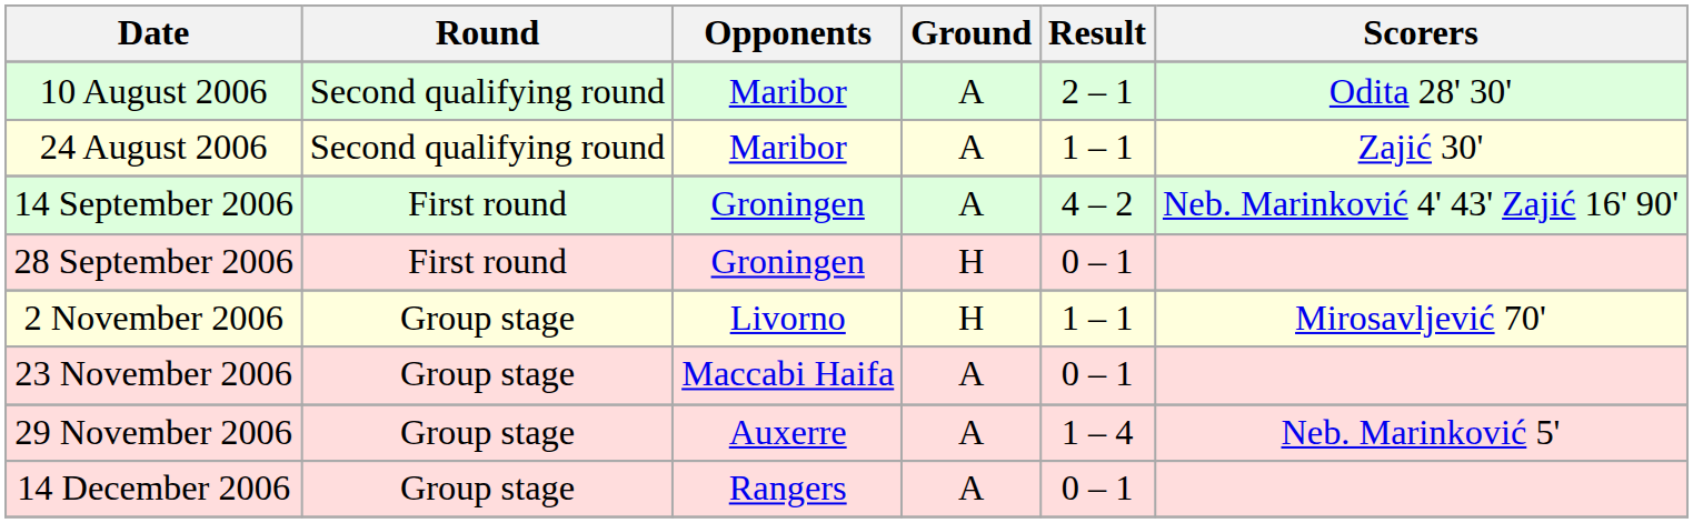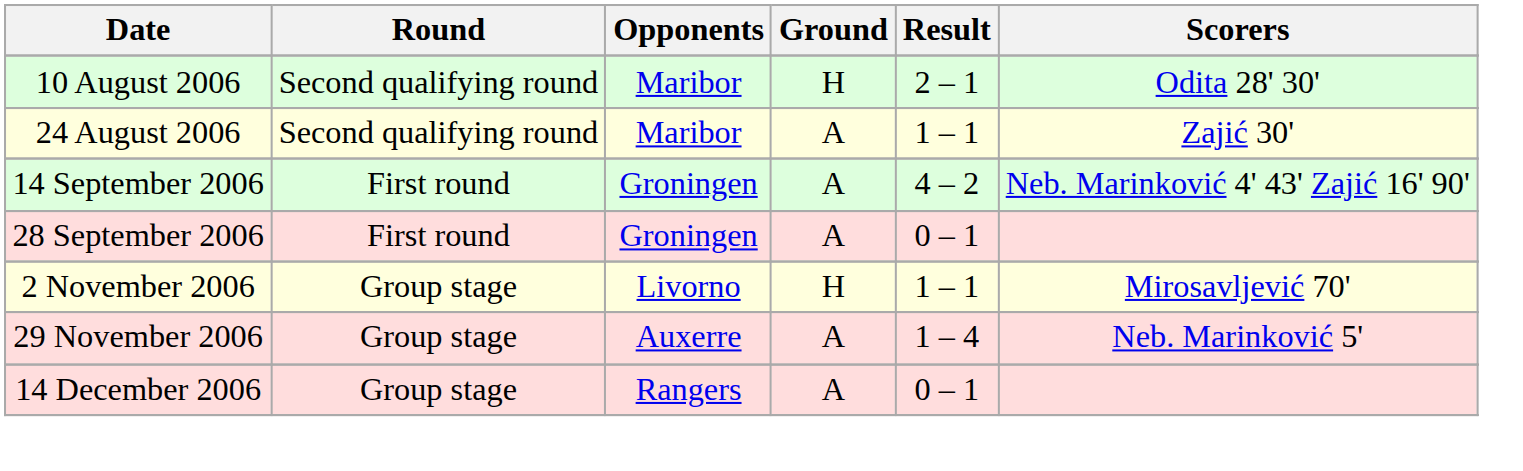10 August 2006 | Ground: A -> H
28 September 2006 | Ground: H -> A
- row: 23 November 2006 | Group stage | Maccabi Haifa | A | 0 – 1
